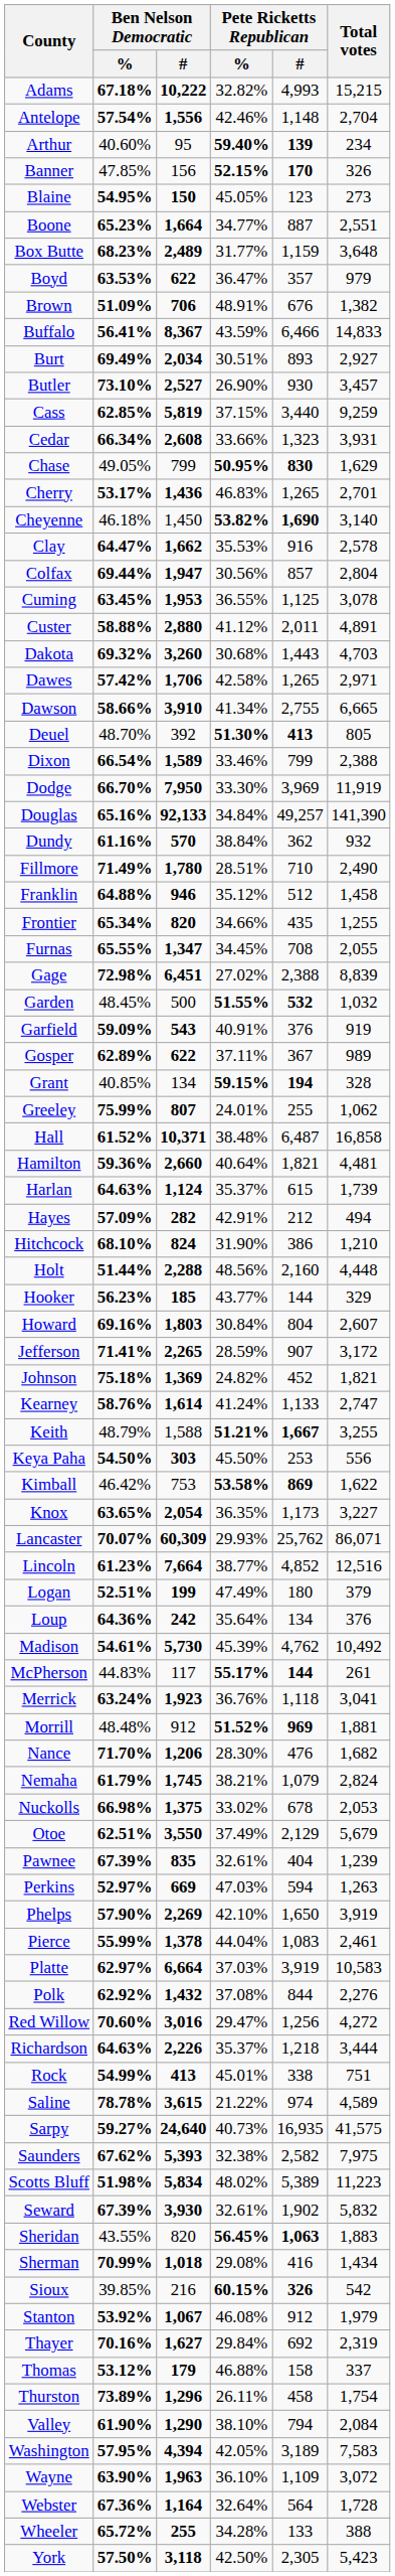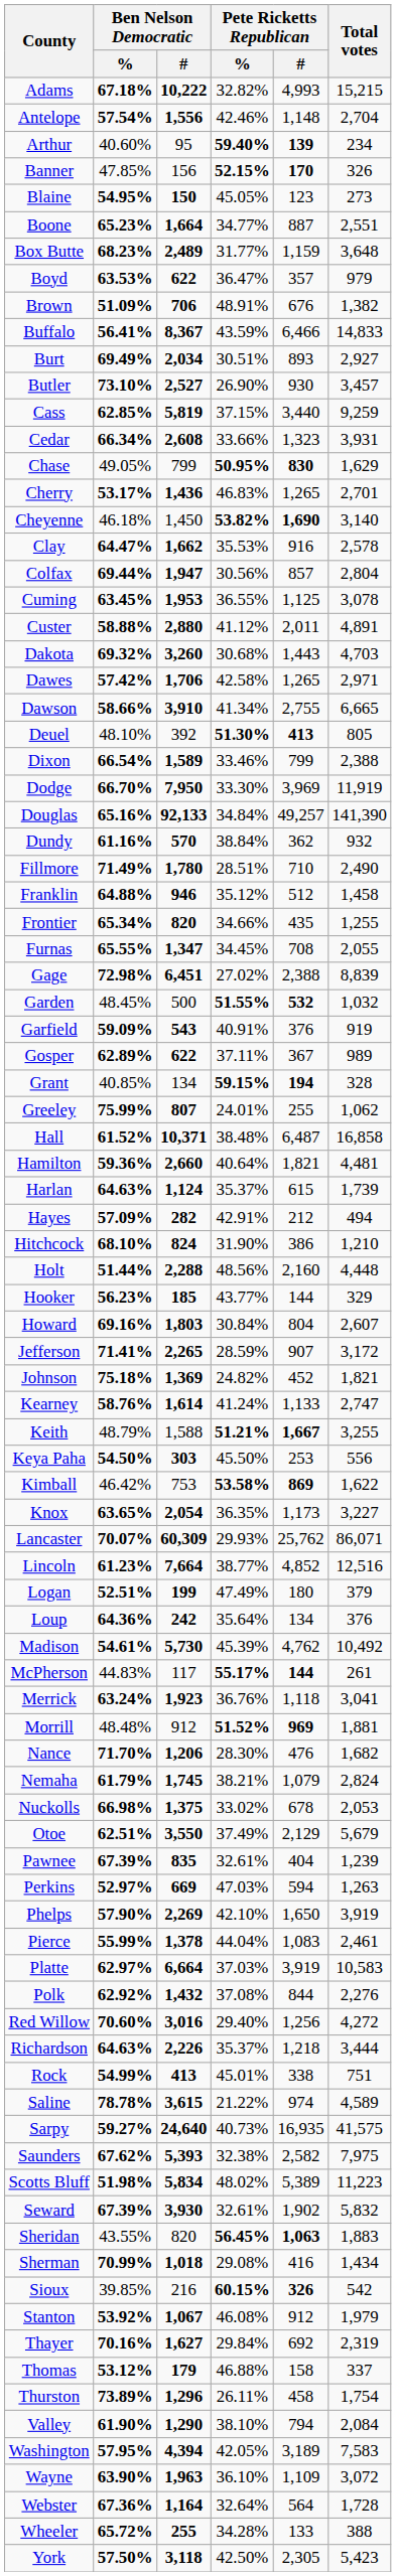Deuel | Ben Nelson Democratic / %: 48.70% -> 48.10%
Red Willow | Pete Ricketts Republican / %: 29.47% -> 29.40%
